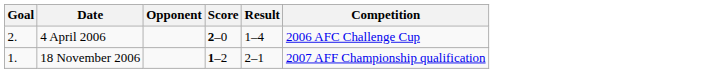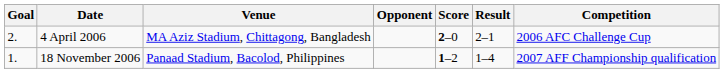+ column: Venue | MA Aziz Stadium, Chittagong, Bangladesh | Panaad Stadium, Bacolod, Philippines
4 April 2006 | Result: 1–4 -> 2–1
18 November 2006 | Result: 2–1 -> 1–4
